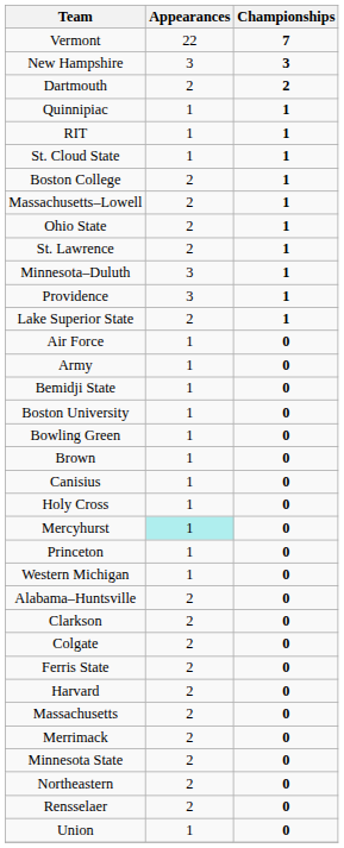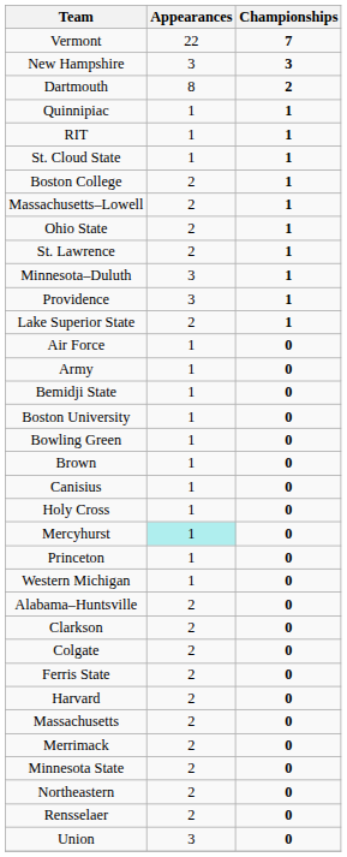Dartmouth | Appearances: 2 -> 8
Union | Appearances: 1 -> 3
